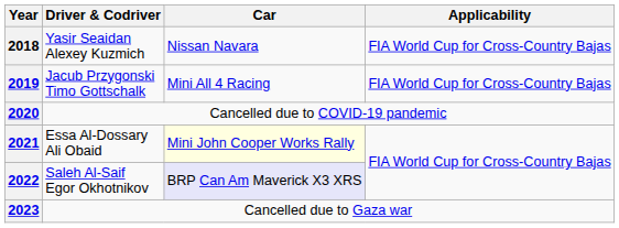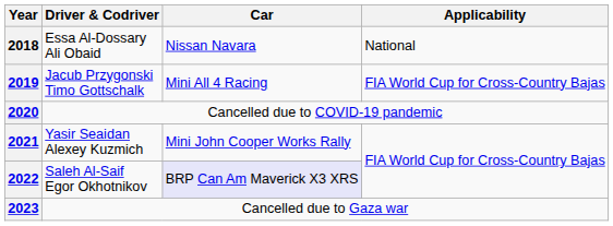2018 | Driver & Codriver: Yasir Seaidan Alexey Kuzmich -> Essa Al-Dossary Ali Obaid
2018 | Applicability: FIA World Cup for Cross-Country Bajas -> National
2021 | Driver & Codriver: Essa Al-Dossary Ali Obaid -> Yasir Seaidan Alexey Kuzmich
2021 | Car: lightyellow background -> no background
